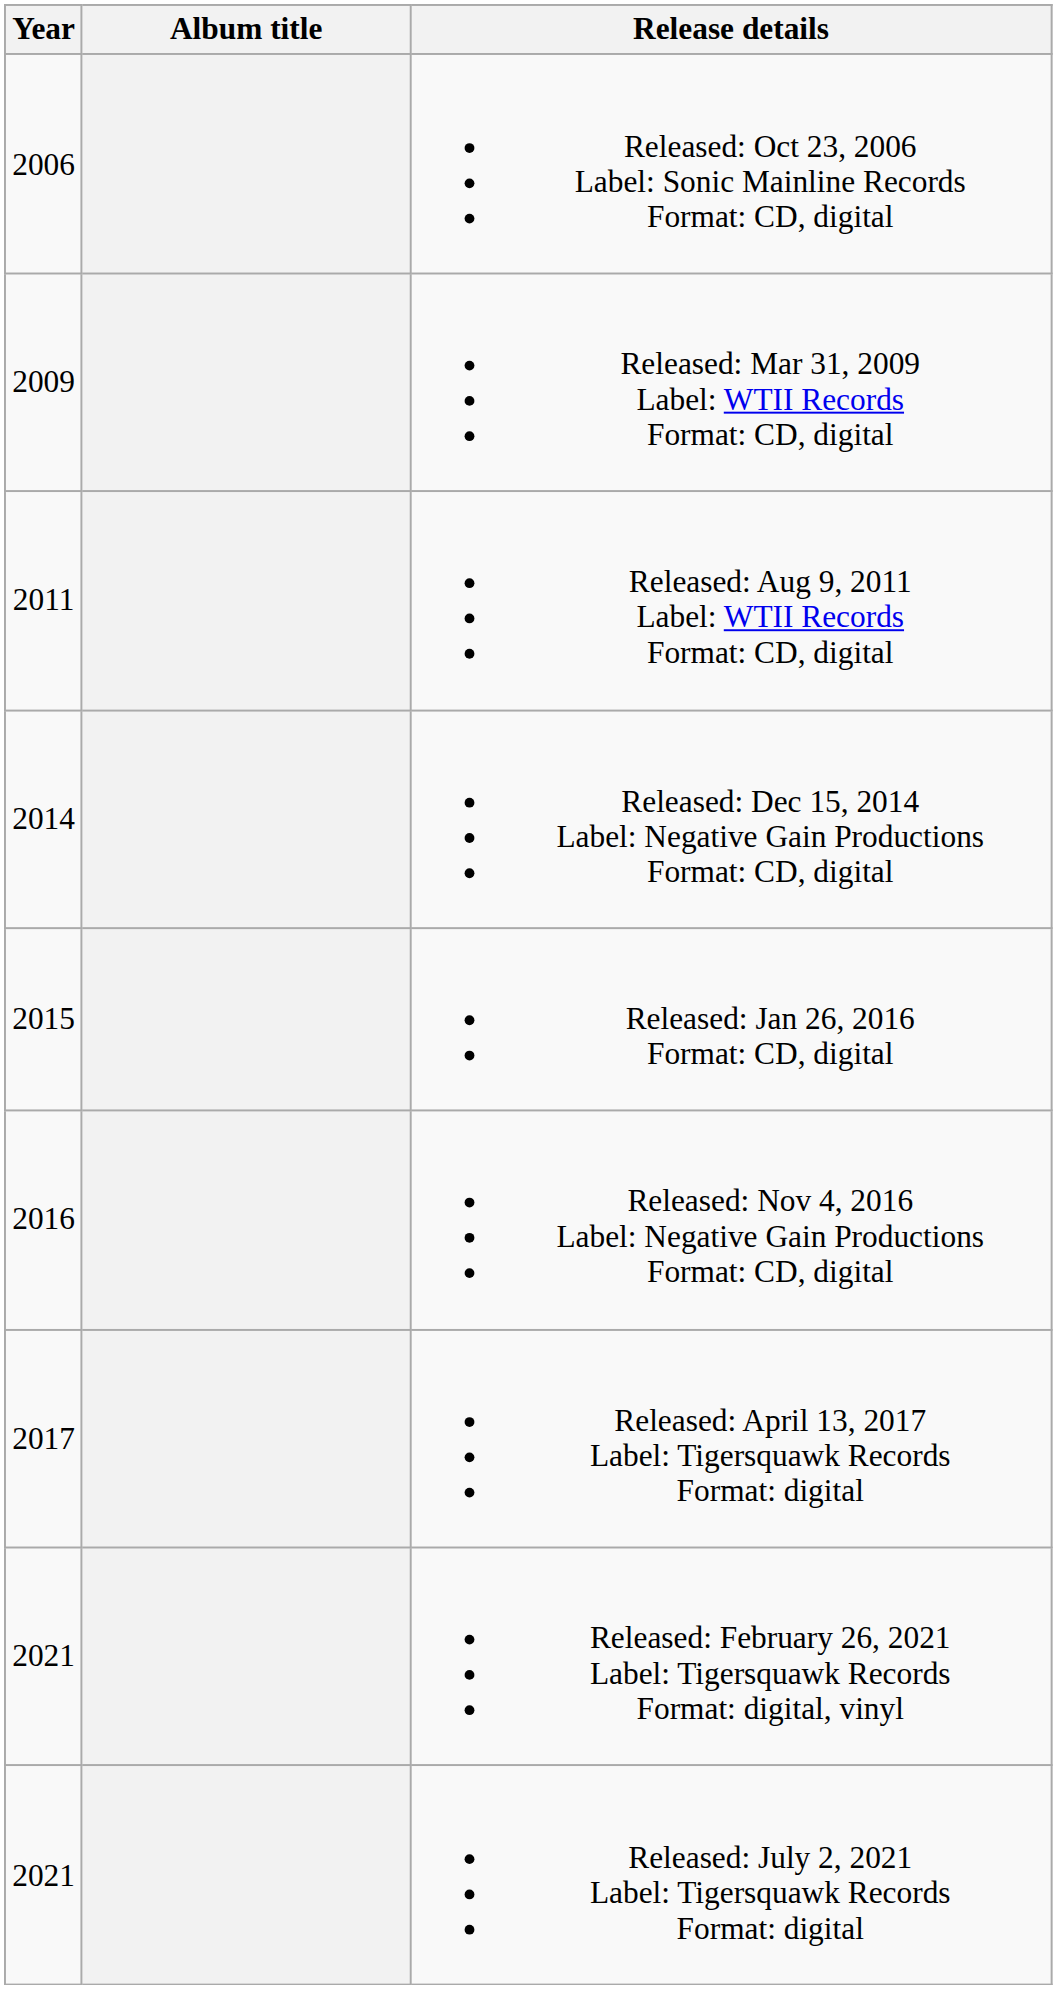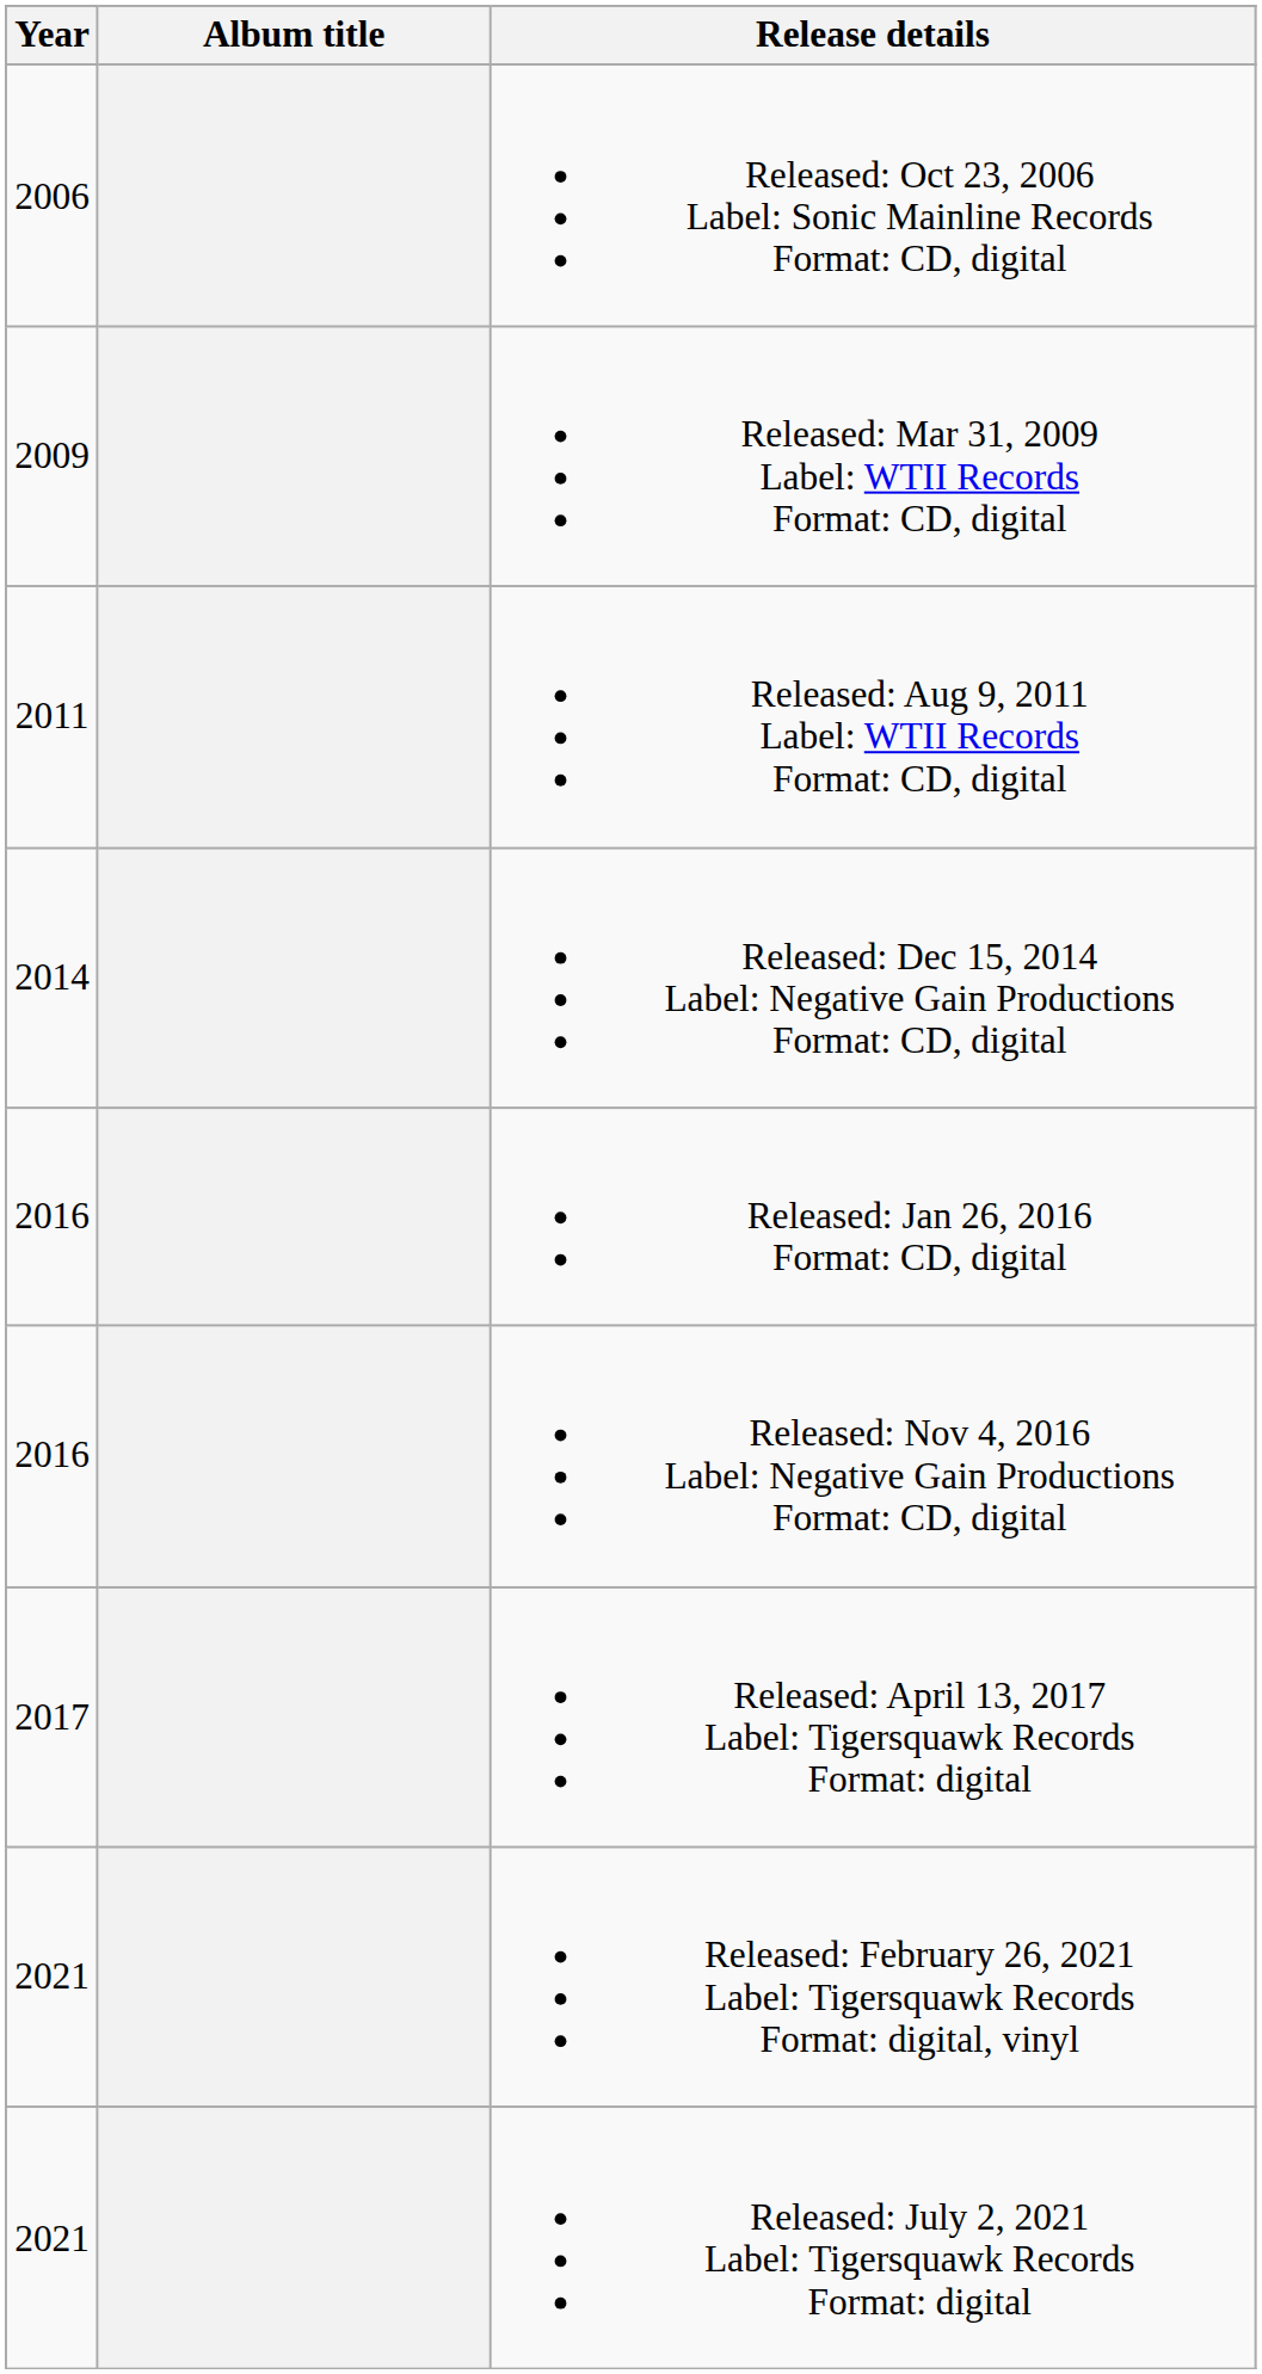Released: Jan 26, 2016 Format: CD, digital | Year: 2015 -> 2016
